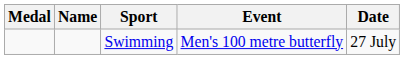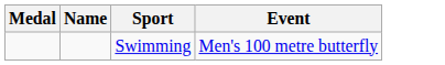- column: Date | 27 July
